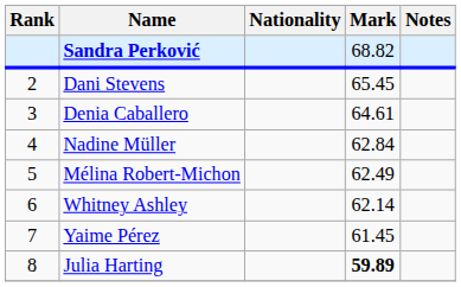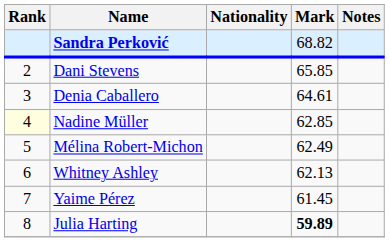Dani Stevens | Mark: 65.45 -> 65.85
Nadine Müller | Rank: no background -> lightyellow background
Nadine Müller | Mark: 62.84 -> 62.85
Whitney Ashley | Mark: 62.14 -> 62.13
